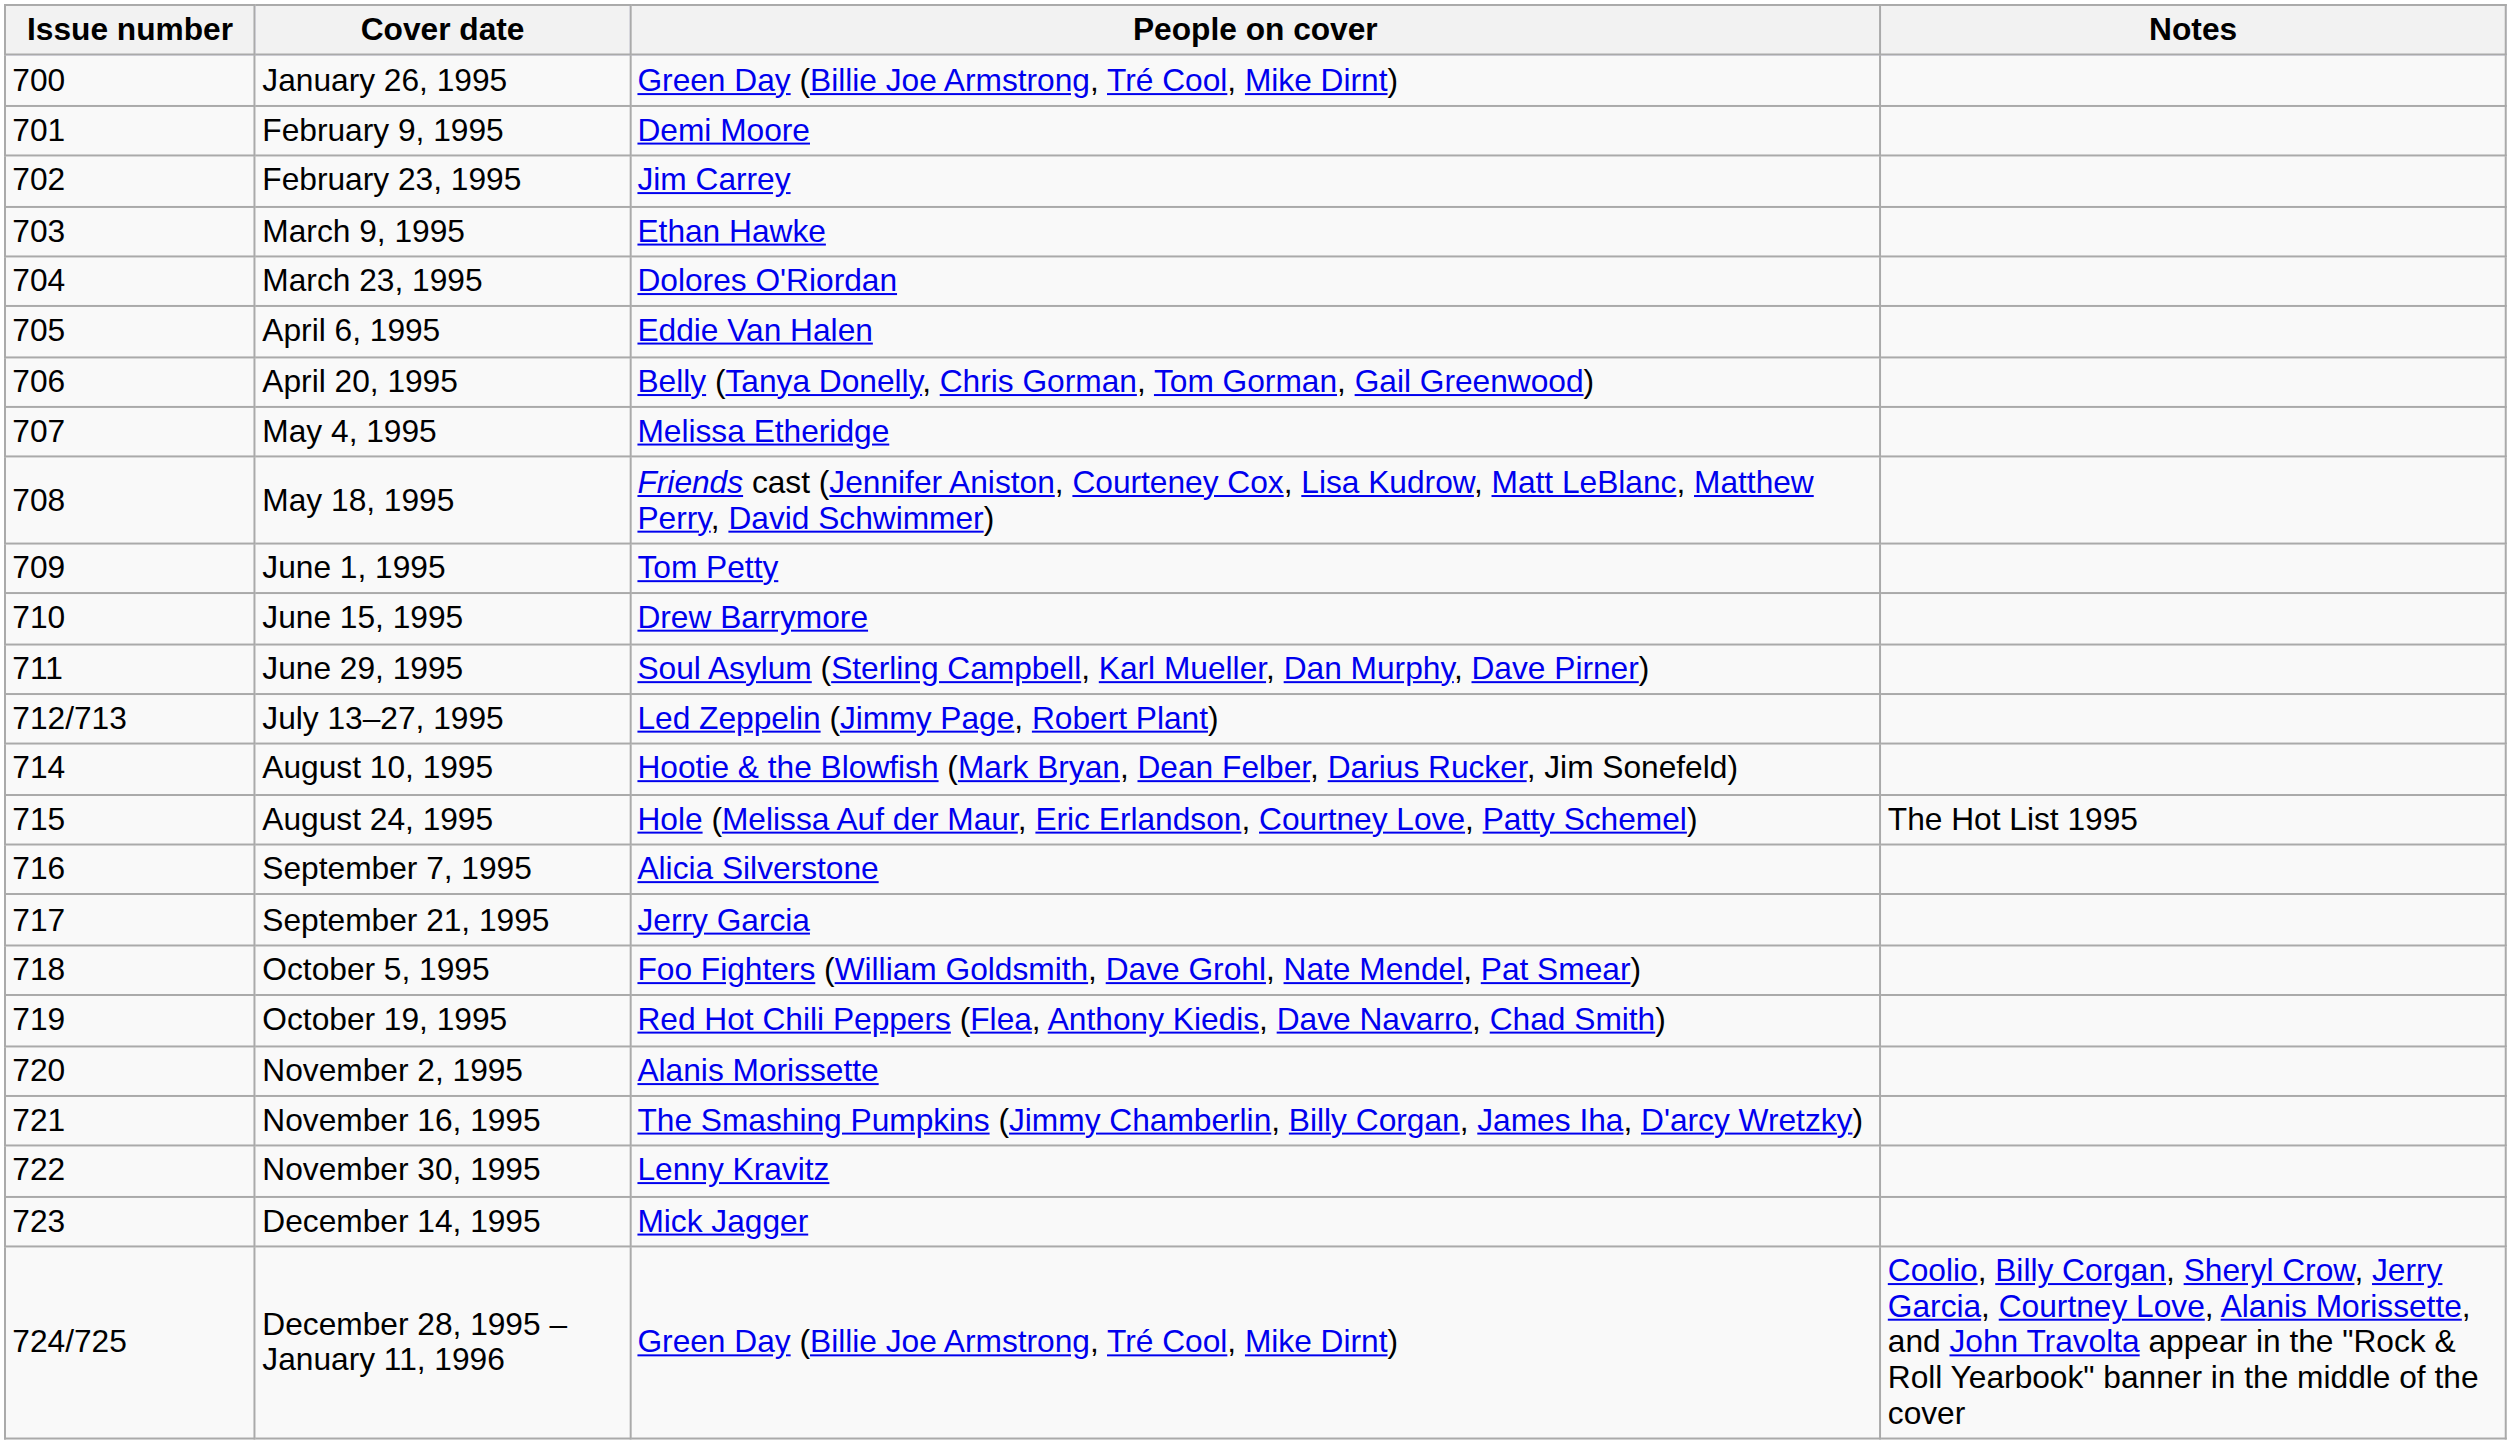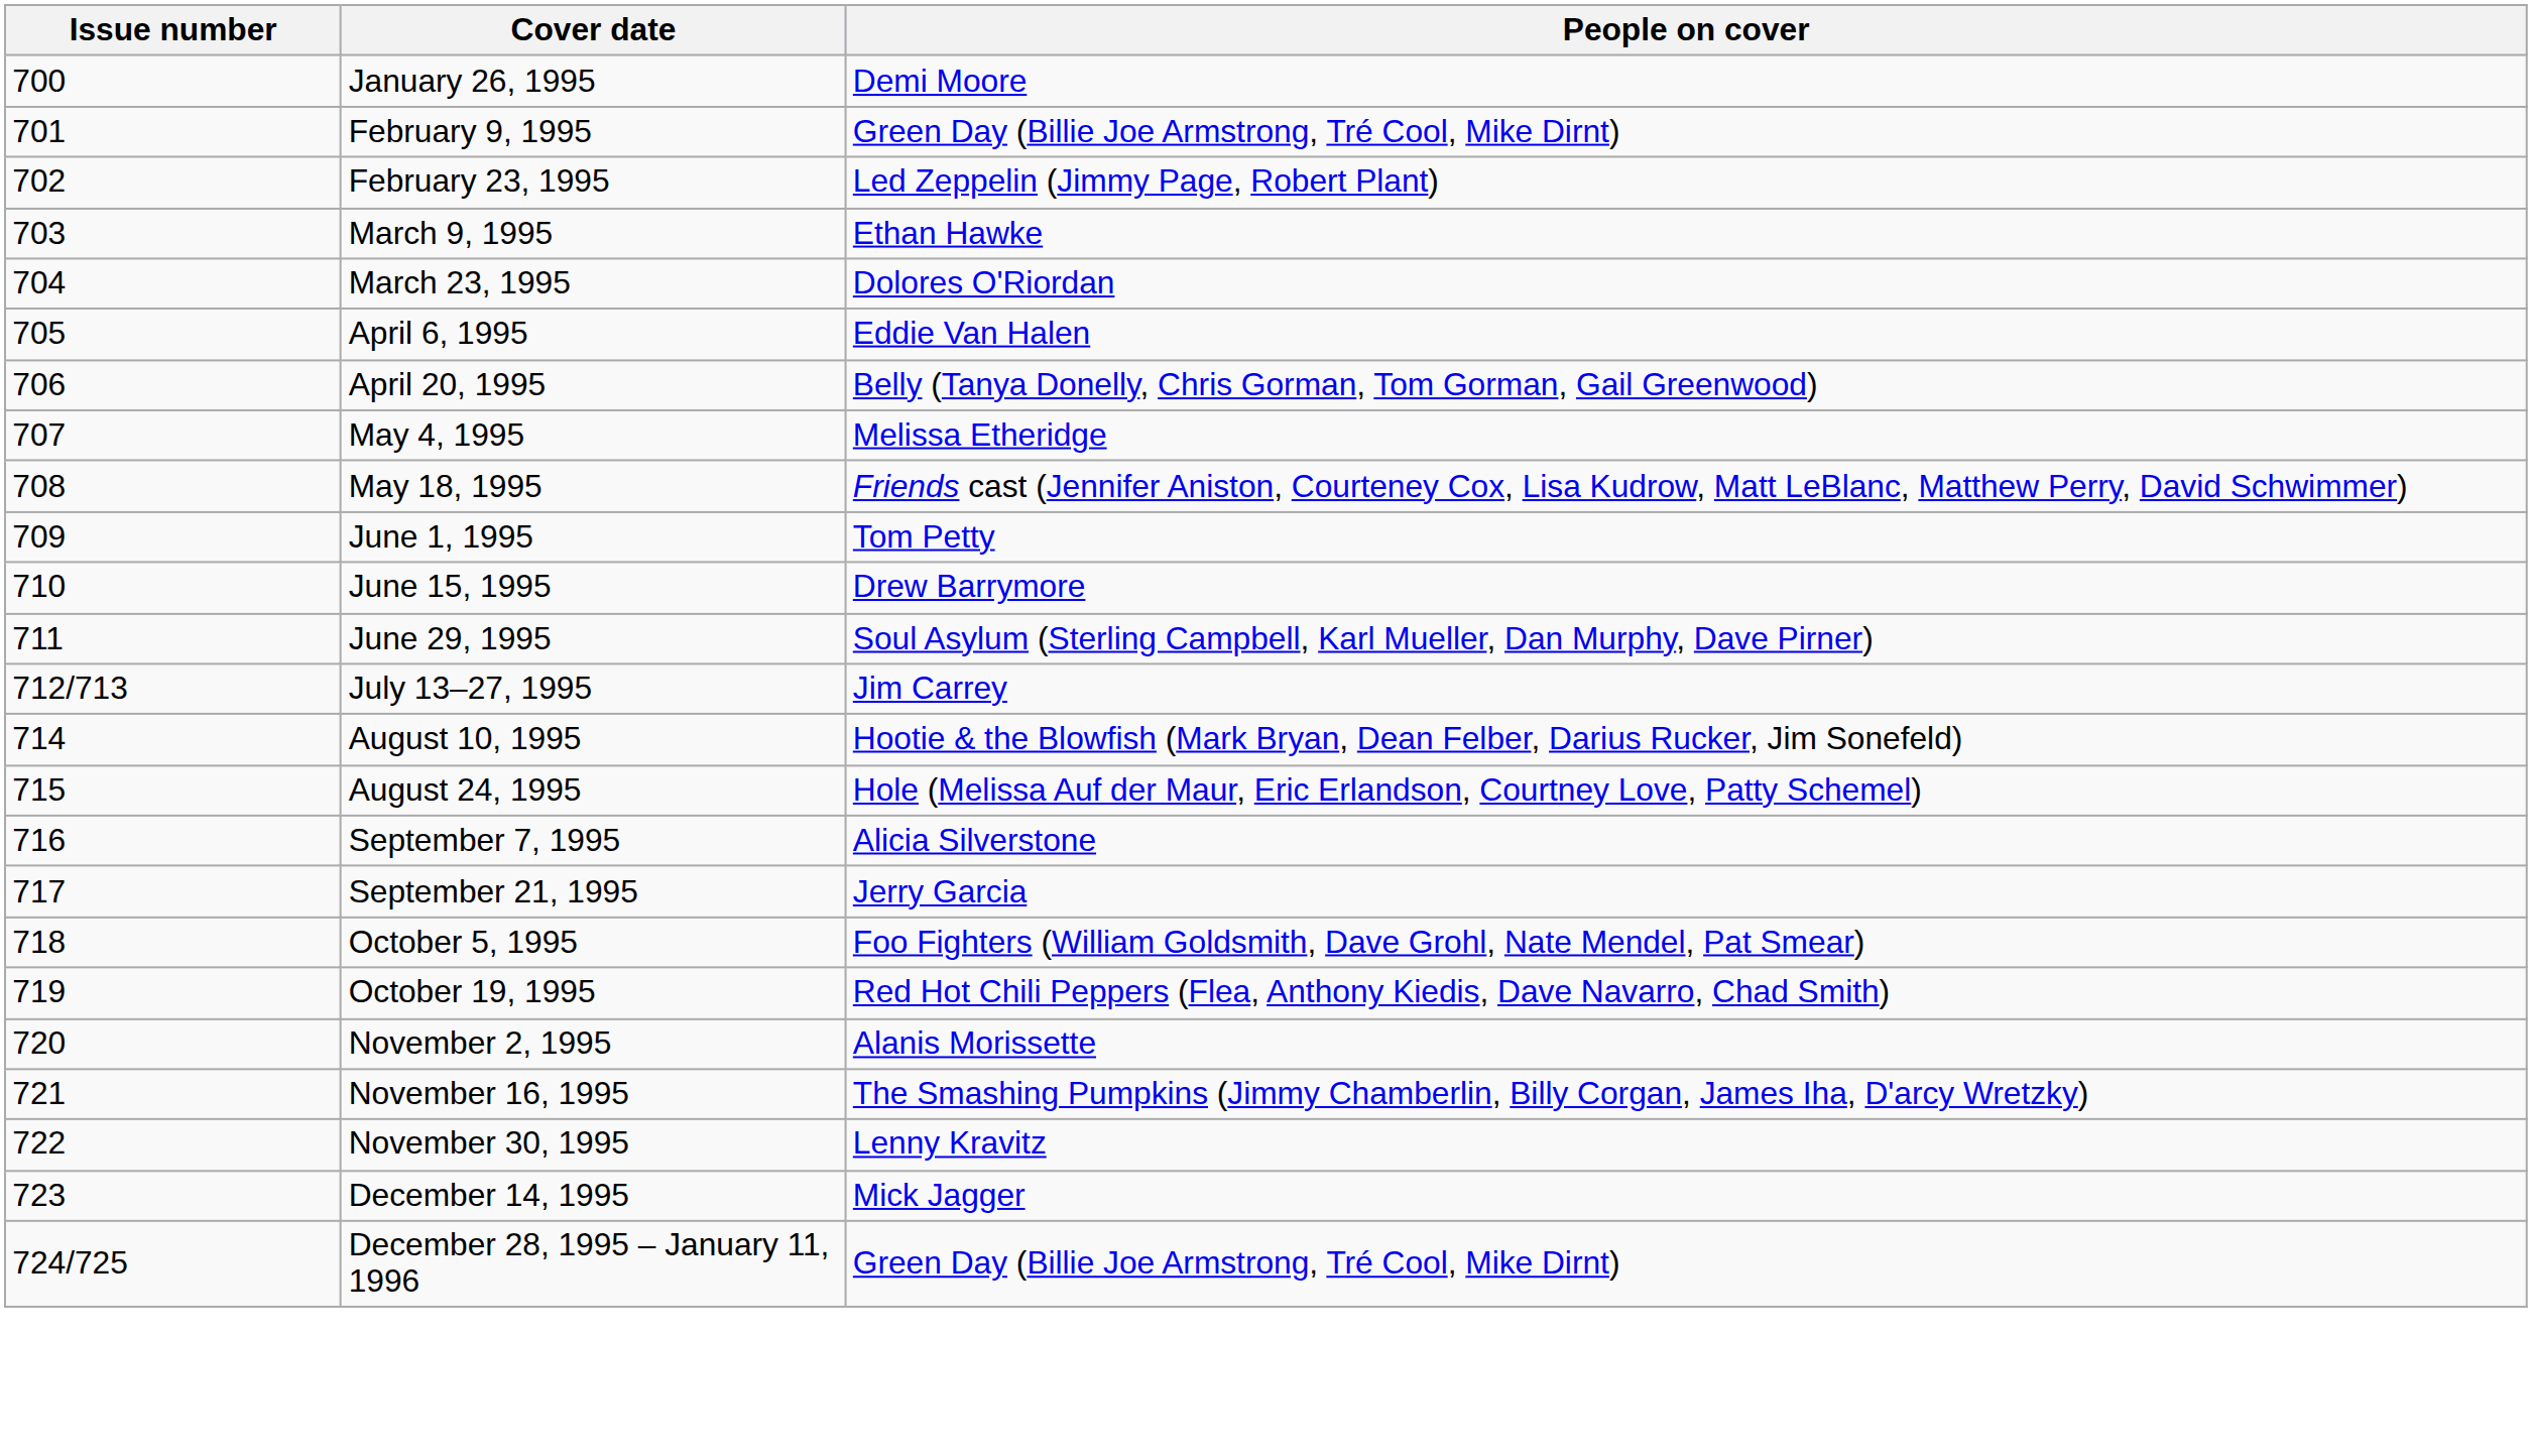- column: Notes | The Hot List 1995 | Coolio, Billy Corgan, Sheryl Crow, Jerry Garcia, Courtney Love, Alanis Morissette, and John Travolta appear in the "Rock & Roll Yearbook" banner in the middle of the cover
January 26, 1995 | People on cover: Green Day (Billie Joe Armstrong, Tré Cool, Mike Dirnt) -> Demi Moore
February 9, 1995 | People on cover: Demi Moore -> Green Day (Billie Joe Armstrong, Tré Cool, Mike Dirnt)
February 23, 1995 | People on cover: Jim Carrey -> Led Zeppelin (Jimmy Page, Robert Plant)
July 13–27, 1995 | People on cover: Led Zeppelin (Jimmy Page, Robert Plant) -> Jim Carrey
